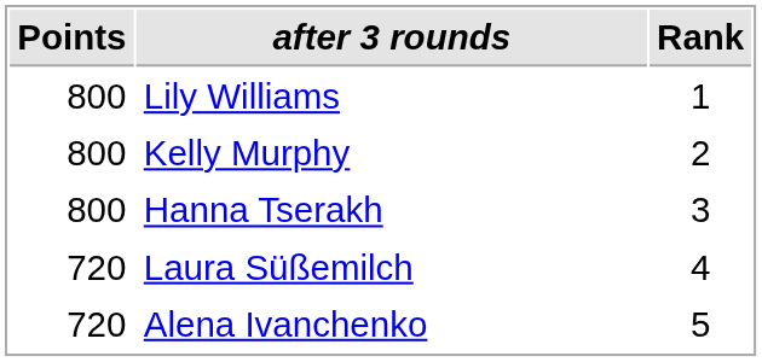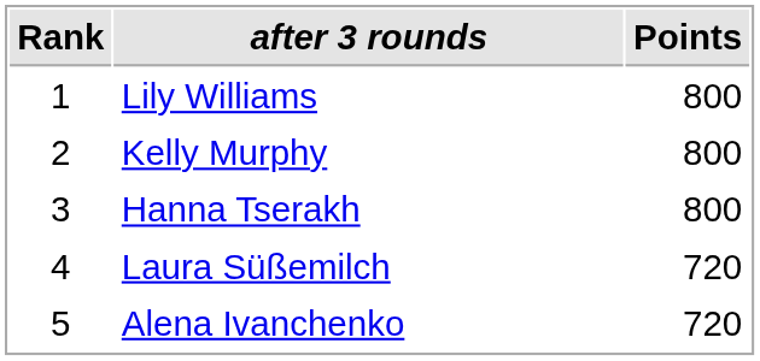columns swapped: Rank <-> Points
